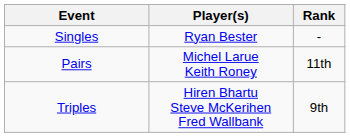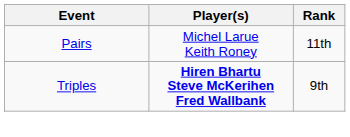- row: Singles | Ryan Bester | -
Triples | Player(s): normal -> bold
